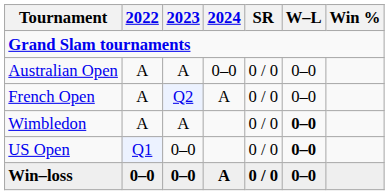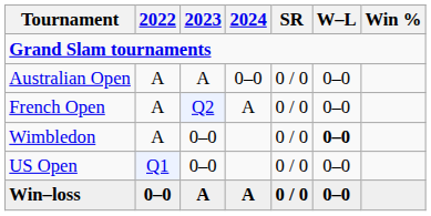Wimbledon | 2023: A -> 0–0
US Open | W–L: bold -> normal
Win–loss | 2023: 0–0 -> A
